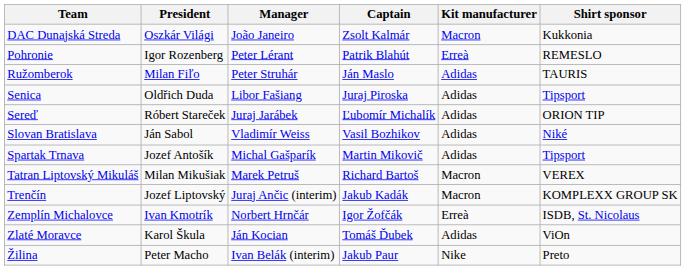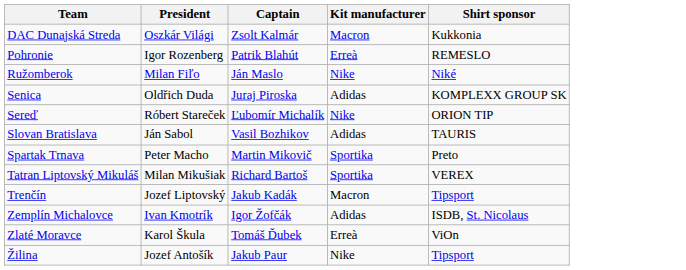- column: Manager | João Janeiro | Peter Lérant | Peter Struhár | Libor Fašiang | Juraj Jarábek | Vladimír Weiss | Michal Gašparík | Marek Petruš | Juraj Ančic (interim) | Norbert Hrnčár | Ján Kocian | Ivan Belák (interim)
Ružomberok | Kit manufacturer: Adidas -> Nike
Ružomberok | Shirt sponsor: TAURIS -> Niké
Senica | Shirt sponsor: Tipsport -> KOMPLEXX GROUP SK
Sereď | Kit manufacturer: Adidas -> Nike
Slovan Bratislava | Shirt sponsor: Niké -> TAURIS
Spartak Trnava | President: Jozef Antošík -> Peter Macho
Spartak Trnava | Kit manufacturer: Adidas -> Sportika
Spartak Trnava | Shirt sponsor: Tipsport -> Preto
Tatran Liptovský Mikuláš | Kit manufacturer: Macron -> Sportika
Trenčín | Shirt sponsor: KOMPLEXX GROUP SK -> Tipsport
Zemplín Michalovce | Kit manufacturer: Erreà -> Adidas
Zlaté Moravce | Kit manufacturer: Adidas -> Erreà
Žilina | President: Peter Macho -> Jozef Antošík
Žilina | Shirt sponsor: Preto -> Tipsport
